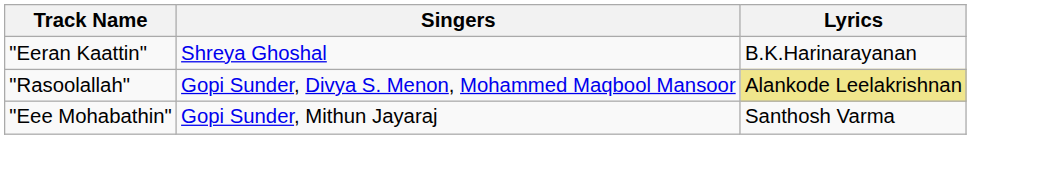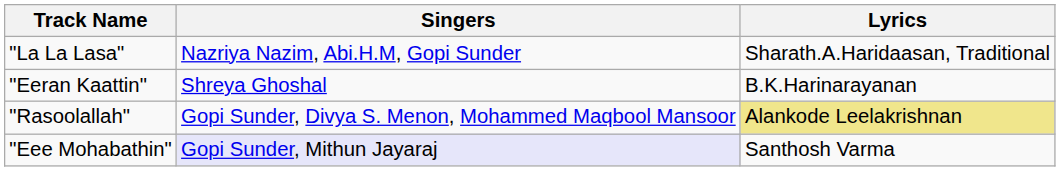+ row: "La La Lasa" | Nazriya Nazim, Abi.H.M, Gopi Sunder | Sharath.A.Haridaasan, Traditional
"Eee Mohabathin" | Singers: no background -> lavender background
